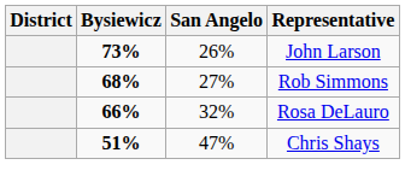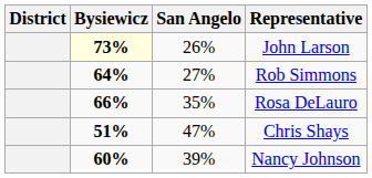John Larson | Bysiewicz: no background -> lightyellow background
Rob Simmons | Bysiewicz: 68% -> 64%
Rosa DeLauro | San Angelo: 32% -> 35%
+ row: 60% | 39% | Nancy Johnson
